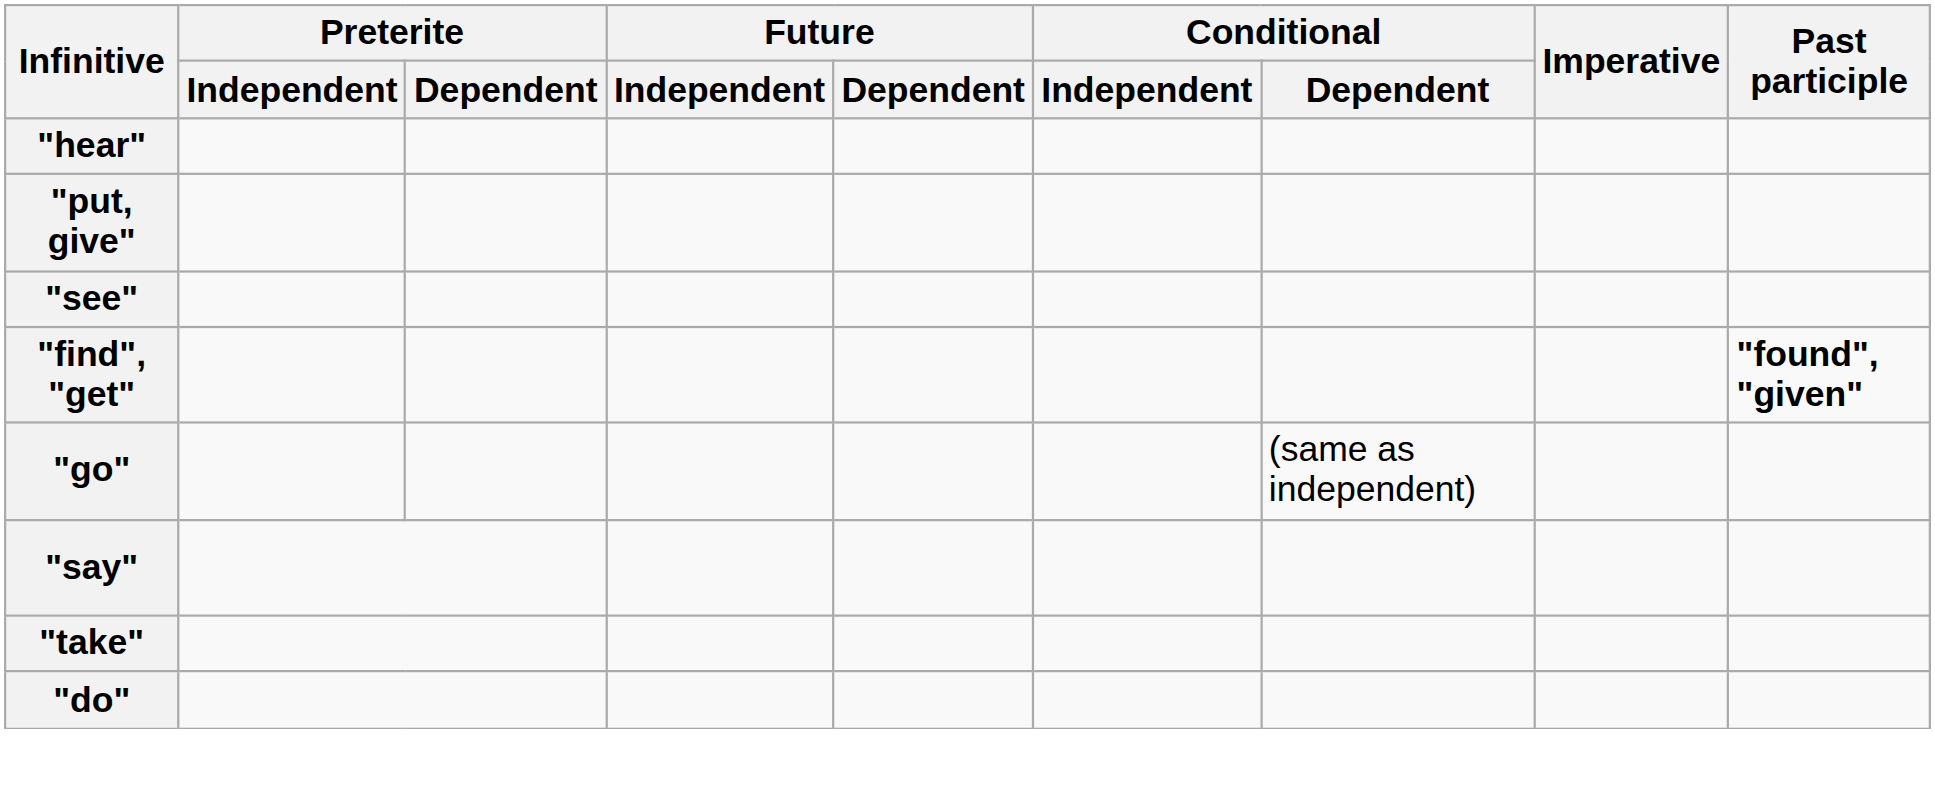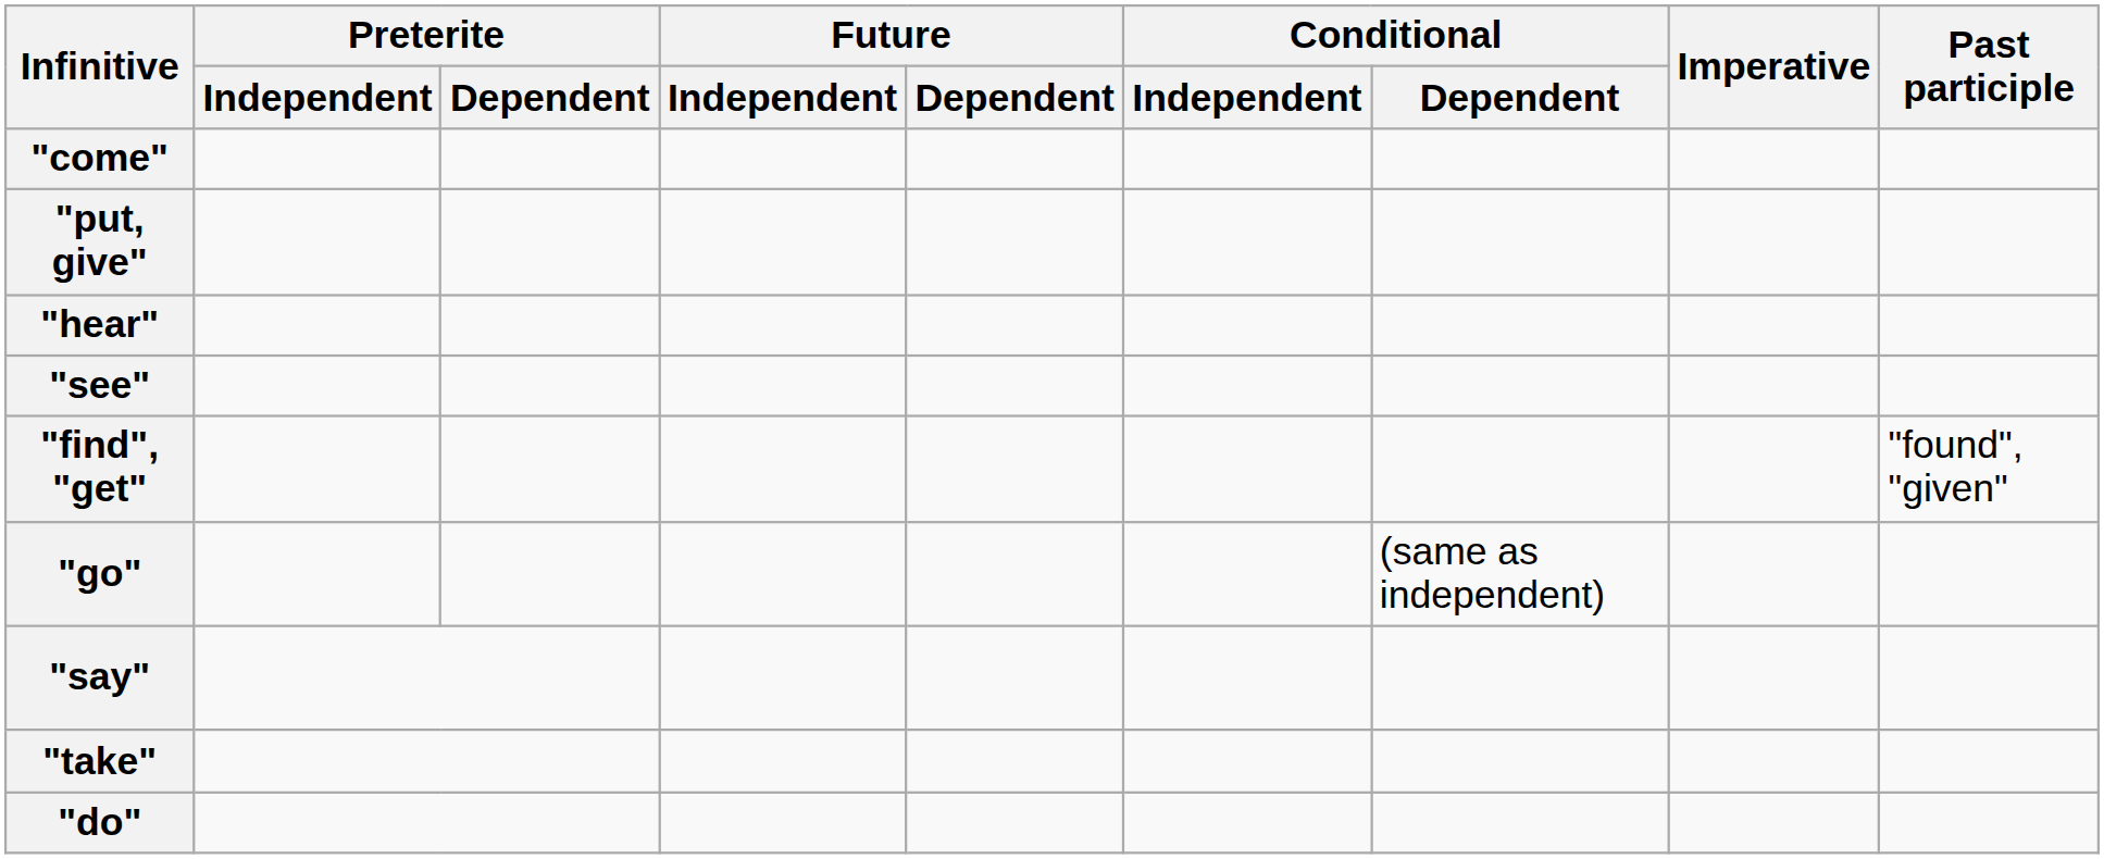+ row: "come"
rows swapped: "hear" <-> "put, give"
"find", "get" | Past participle: bold -> normal
